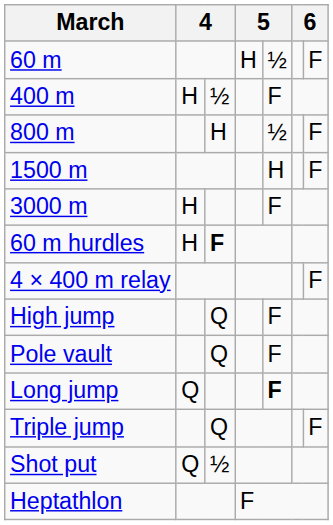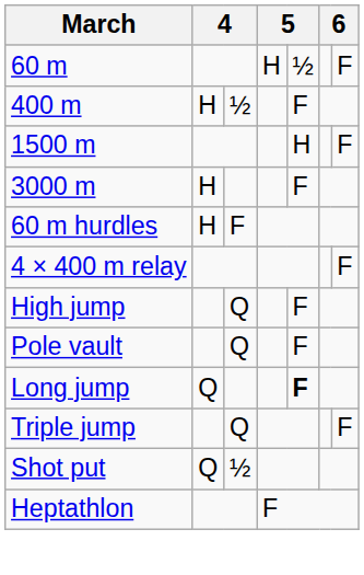- row: 800 m | H | ½ | F
60 m hurdles | column 3: bold -> normal
